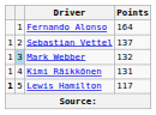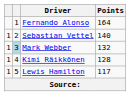Sebastian Vettel | Points: 137 -> 140
Kimi Räikkönen | Points: 131 -> 128
Lewis Hamilton | column 1: bold -> normal
